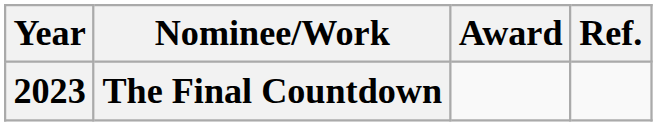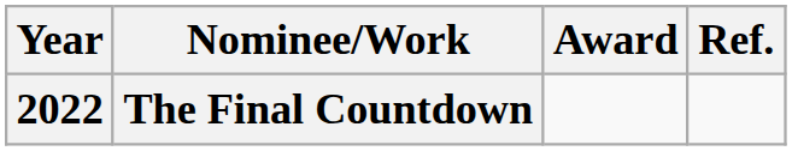The Final Countdown | Year: 2023 -> 2022
